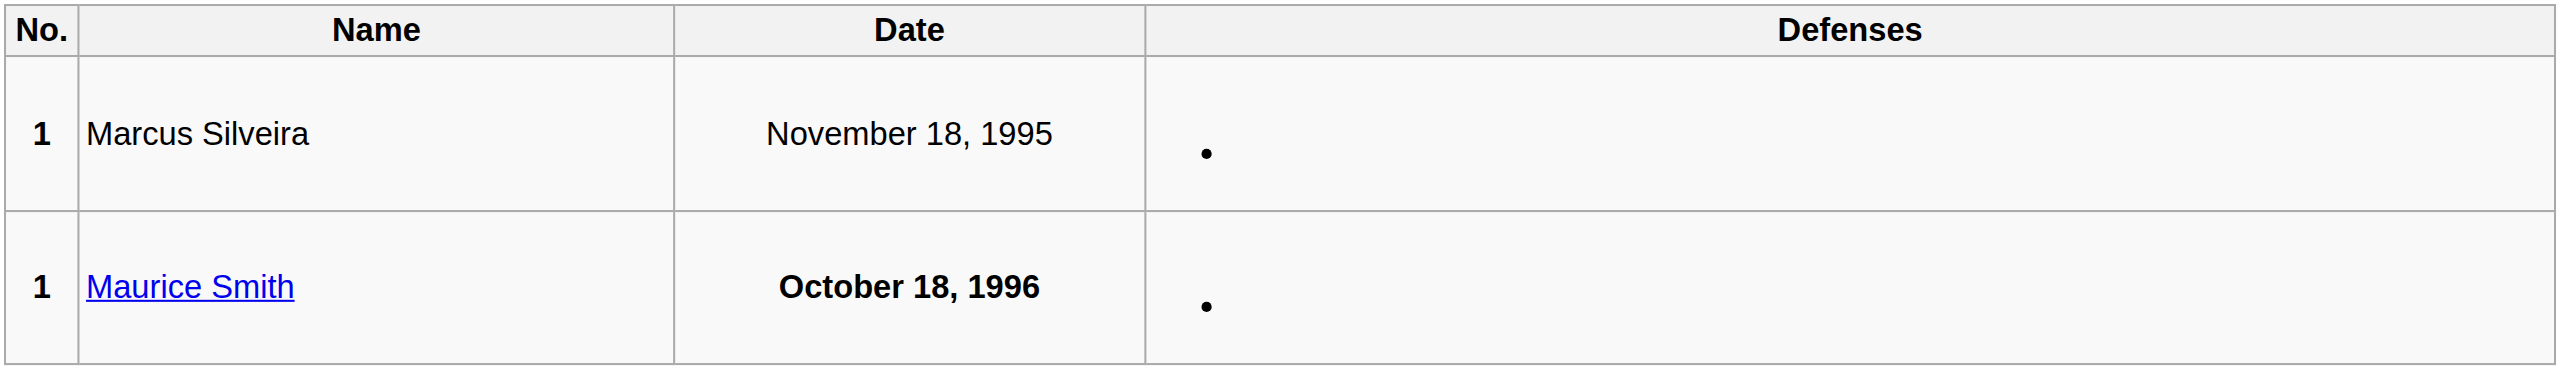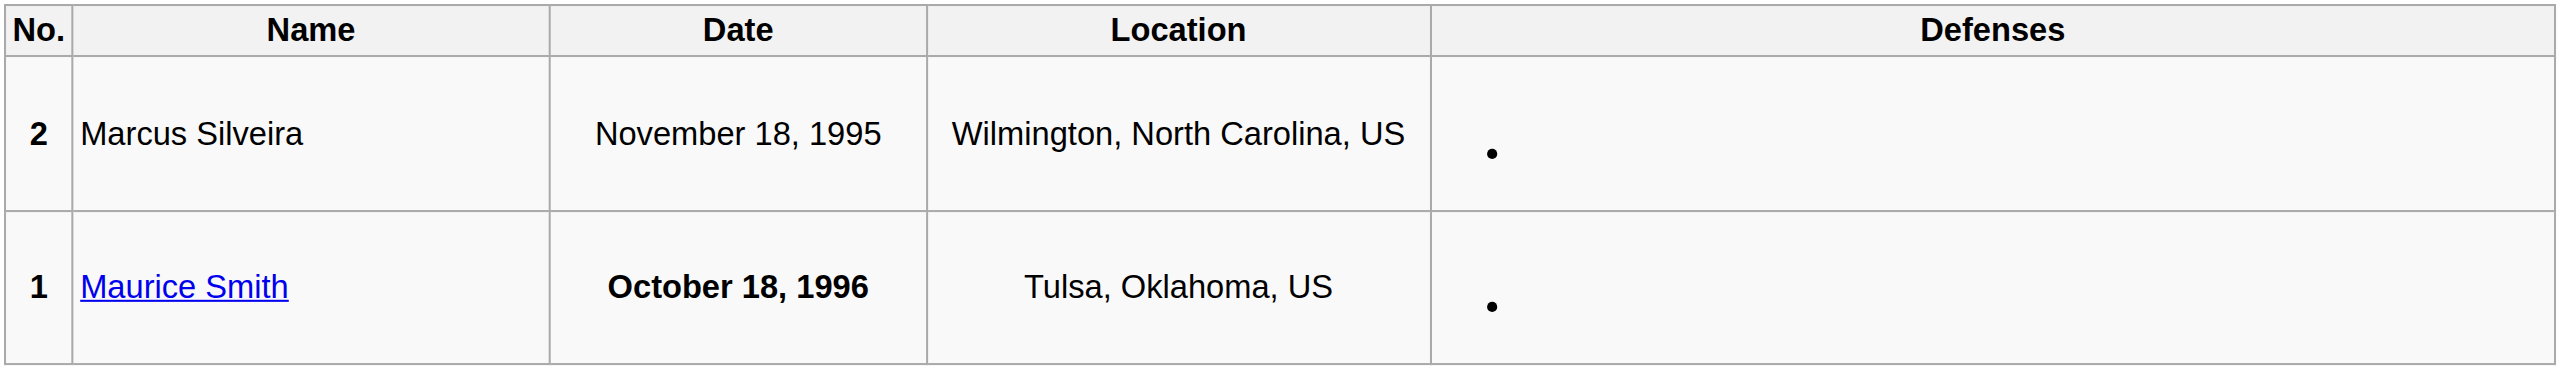+ column: Location | Wilmington, North Carolina, US | Tulsa, Oklahoma, US
Marcus Silveira | No.: 1 -> 2
